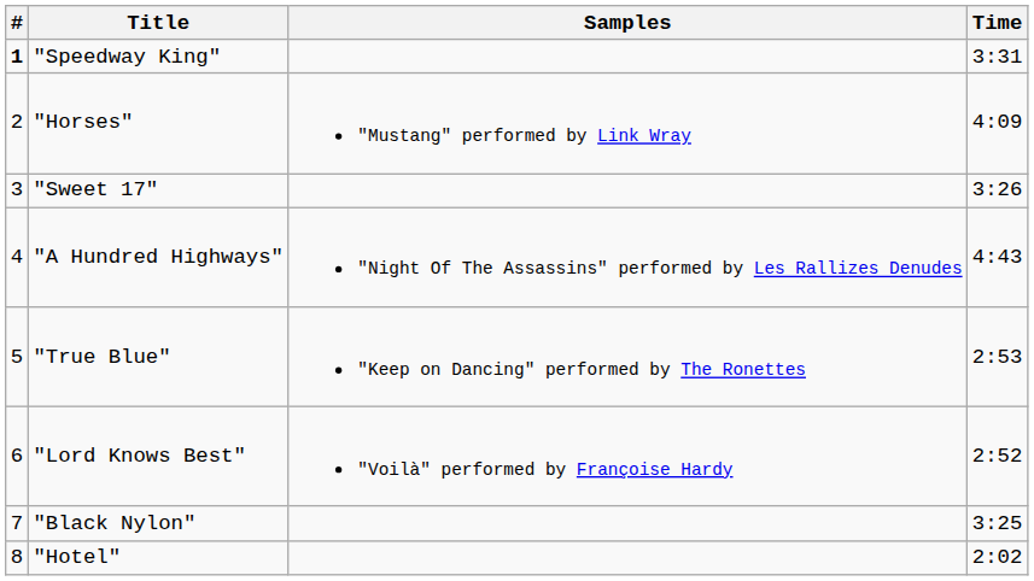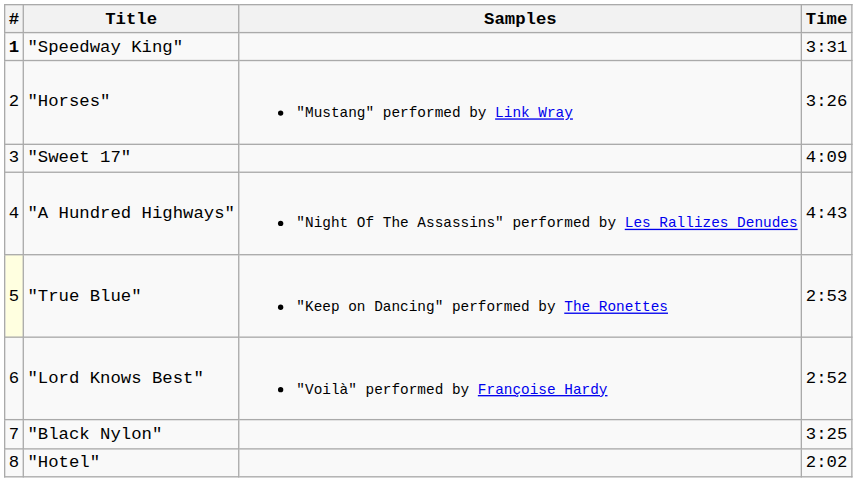"Horses" | Time: 4:09 -> 3:26
"Sweet 17" | Time: 3:26 -> 4:09
"True Blue" | #: no background -> lightyellow background
